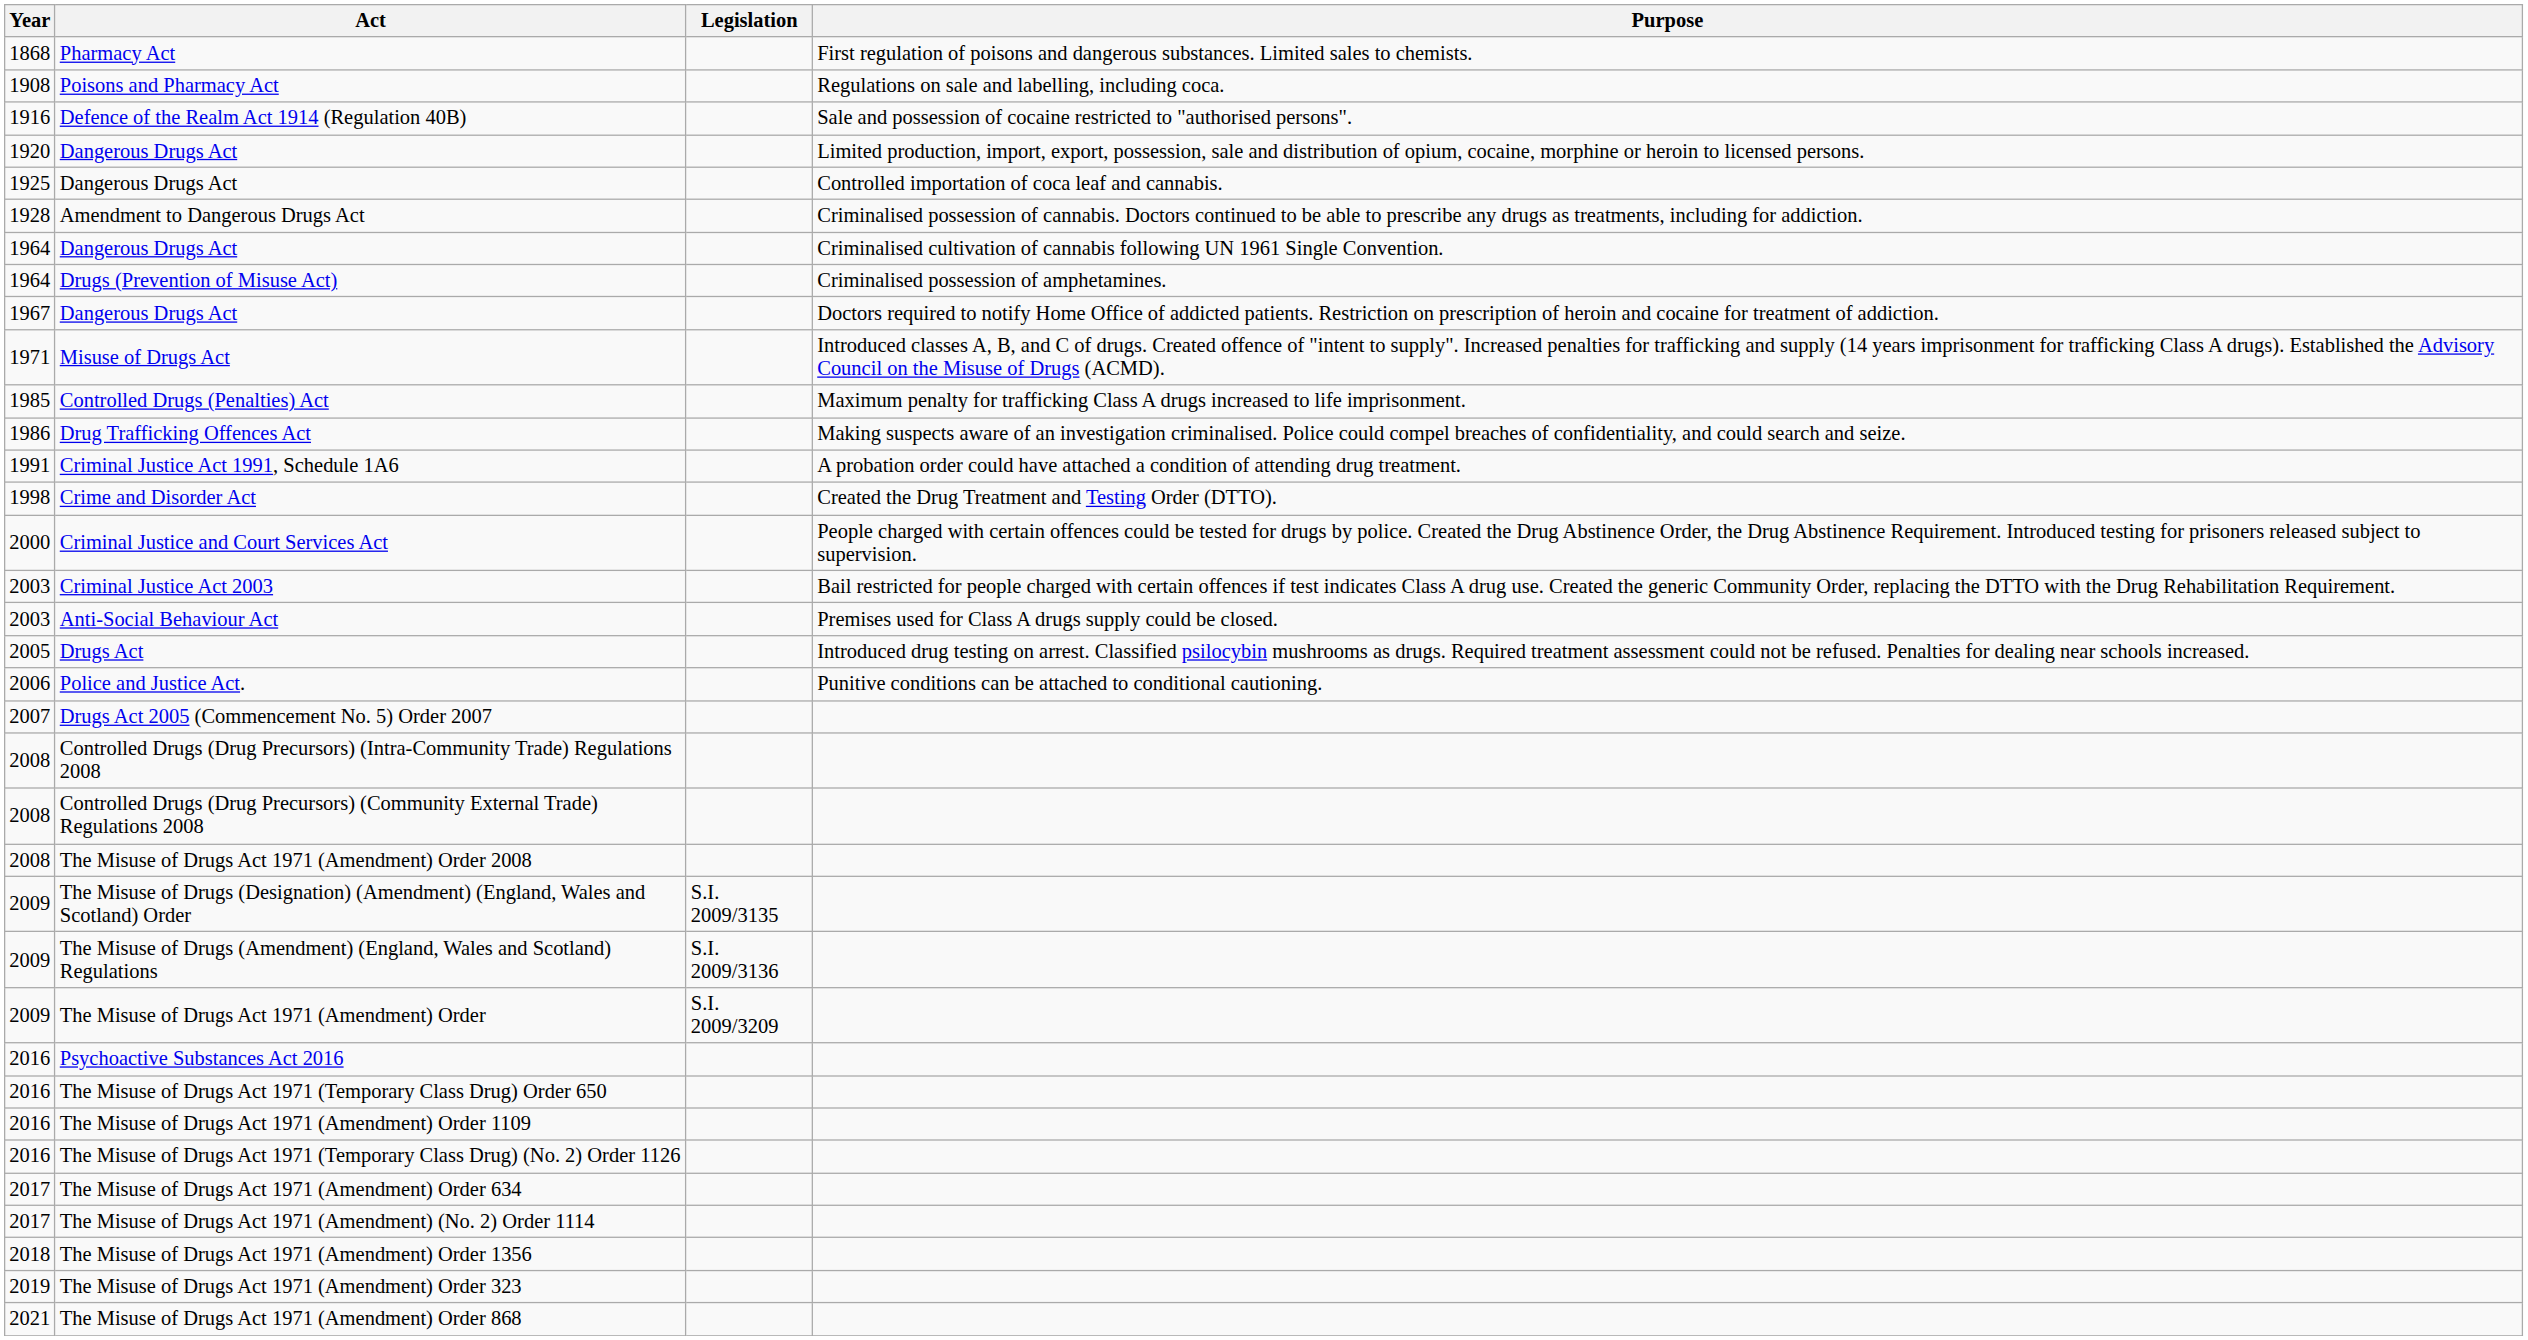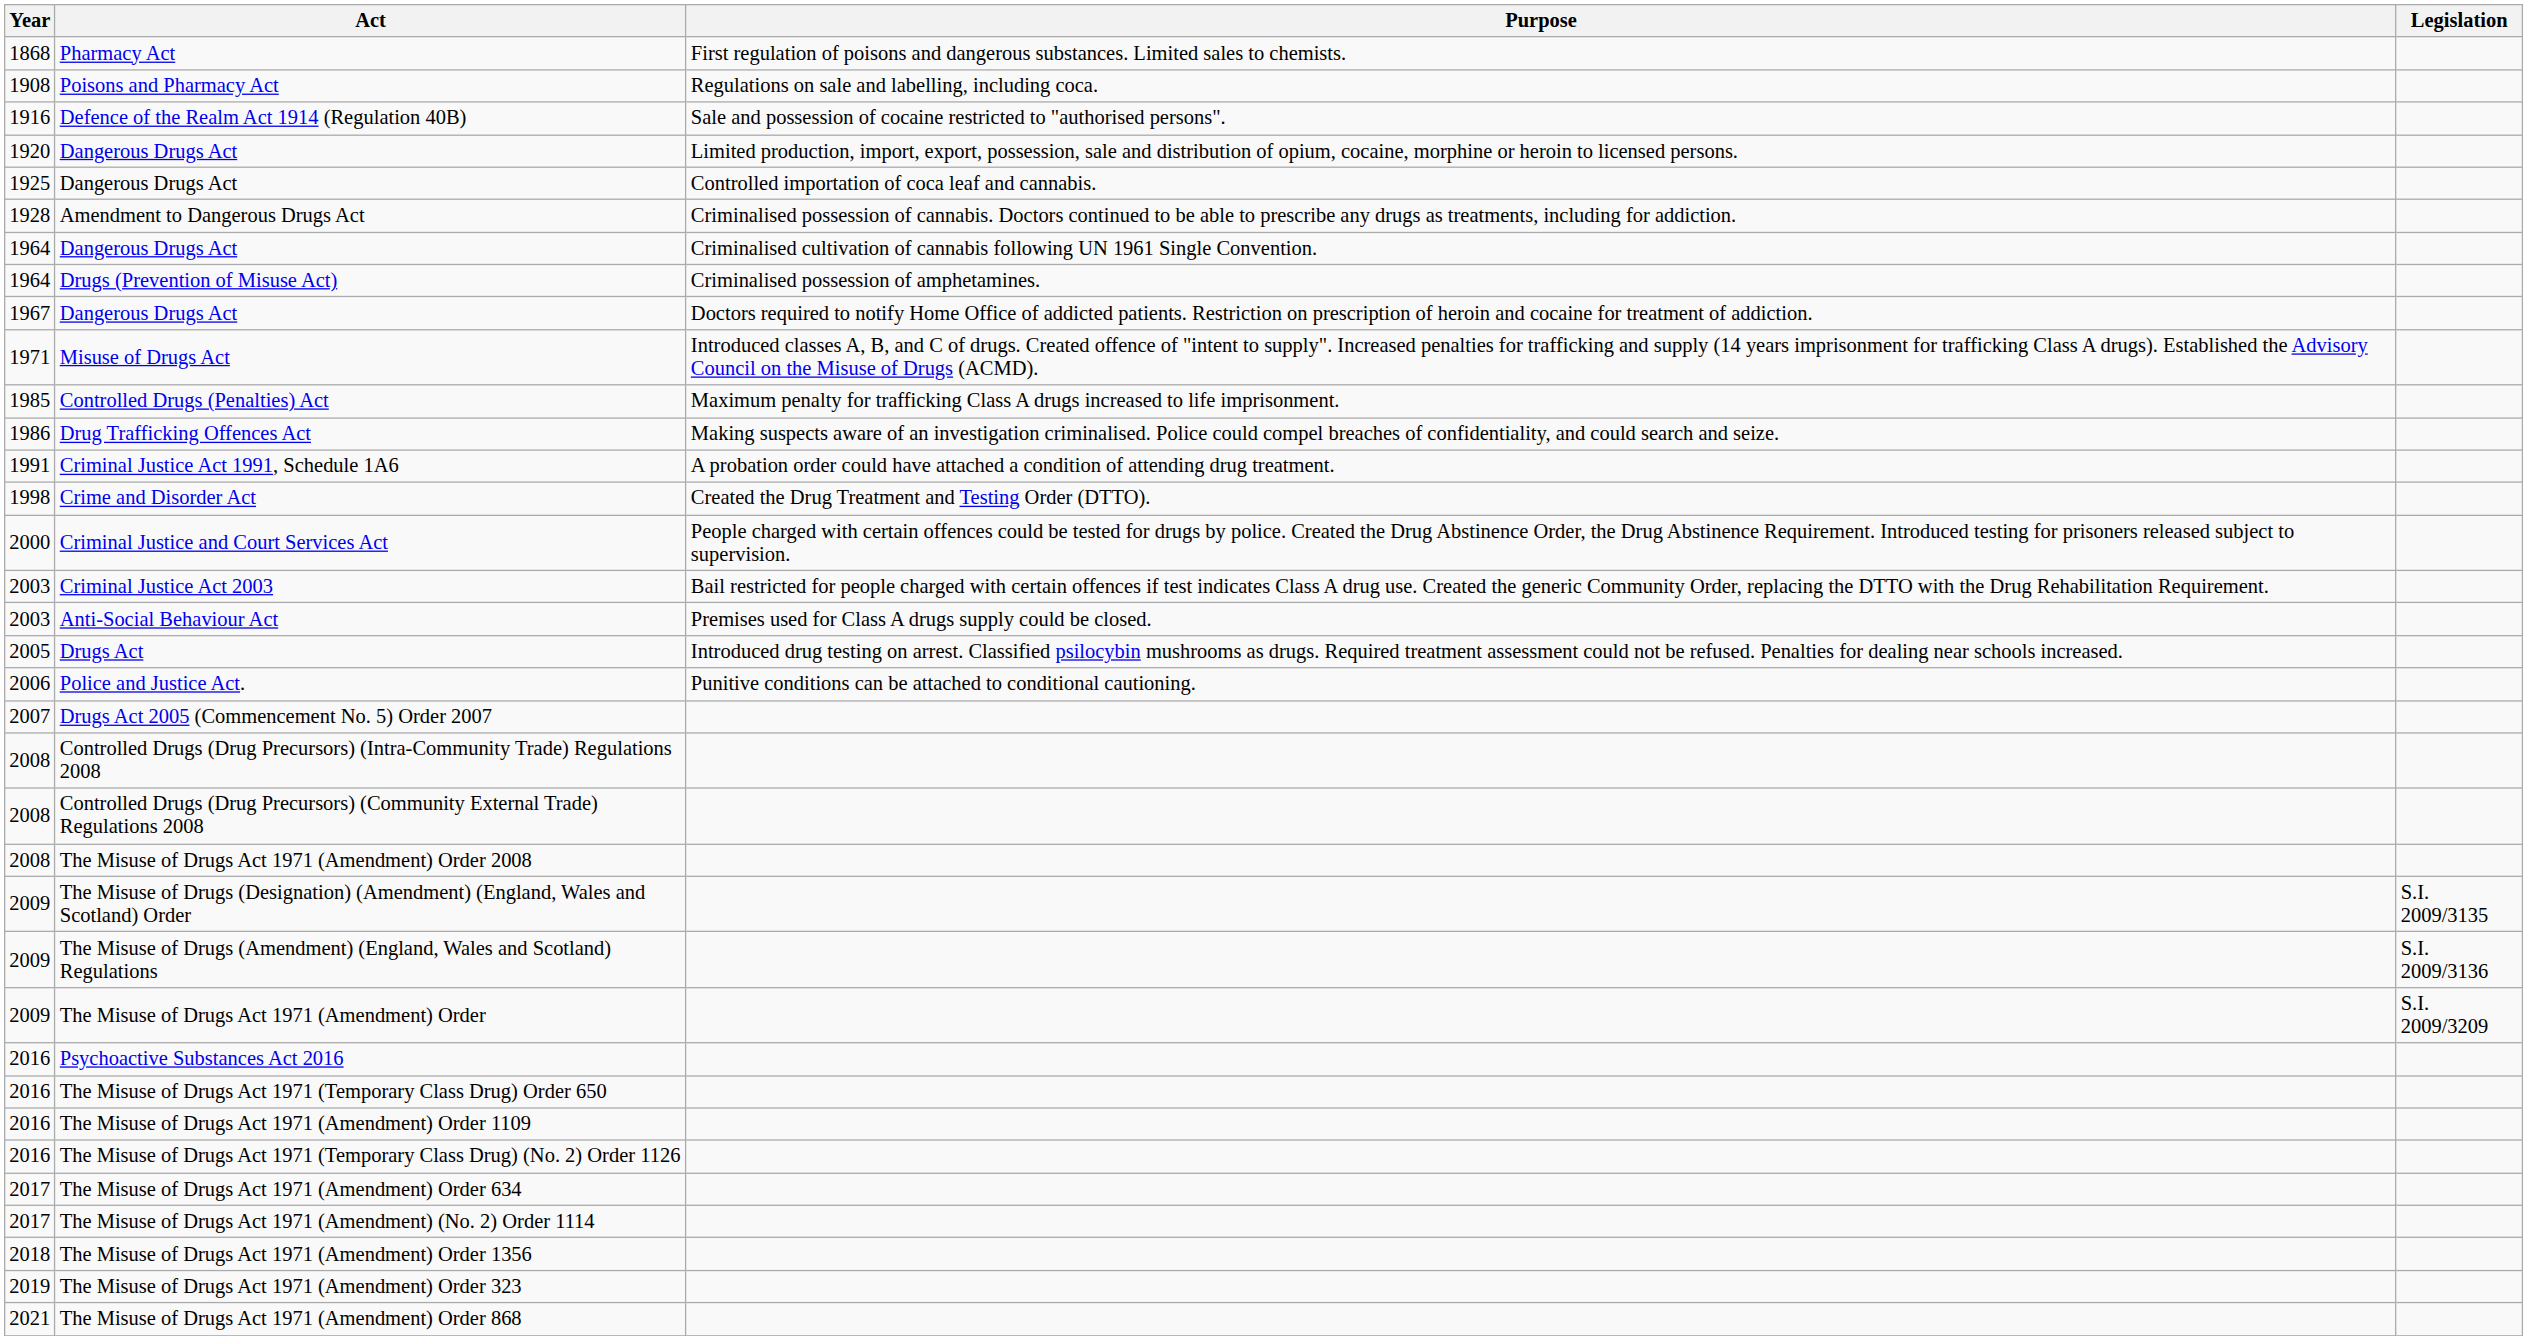columns swapped: Purpose <-> Legislation
